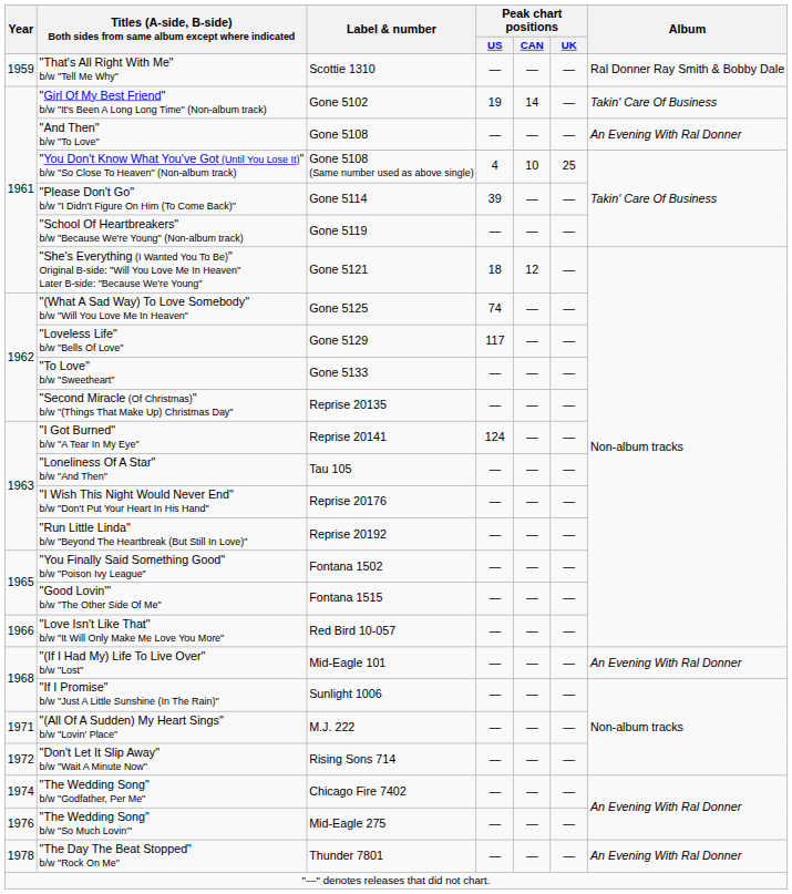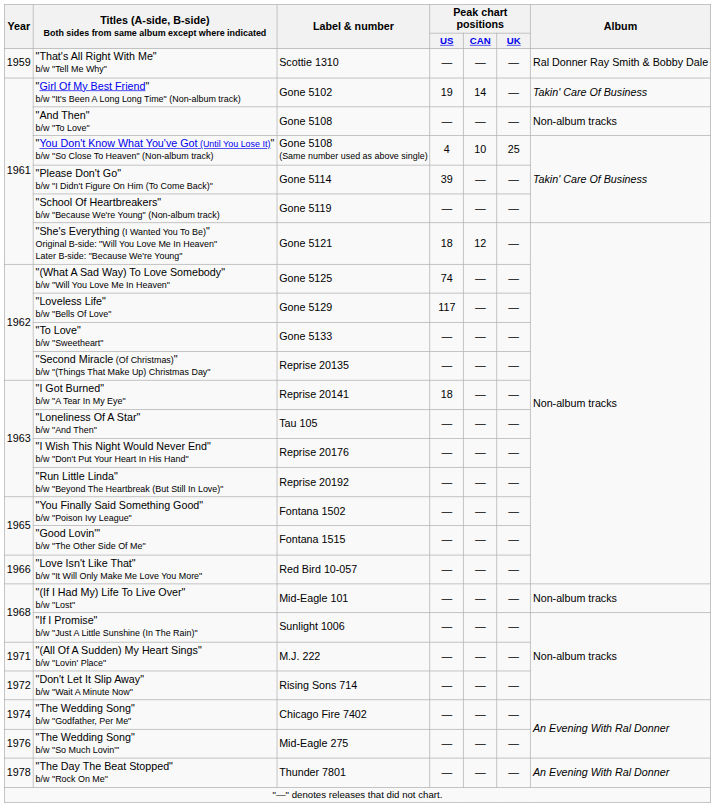"And Then" b/w "To Love" | Album: An Evening With Ral Donner -> Non-album tracks
"I Got Burned" b/w "A Tear In My Eye" | Peak chart positions / US: 124 -> 18
"(If I Had My) Life To Live Over" b/w "Lost" | Album: An Evening With Ral Donner -> Non-album tracks
